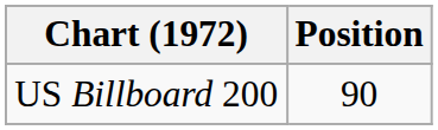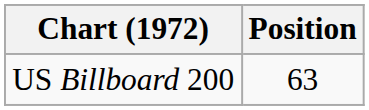US Billboard 200 | Position: 90 -> 63
